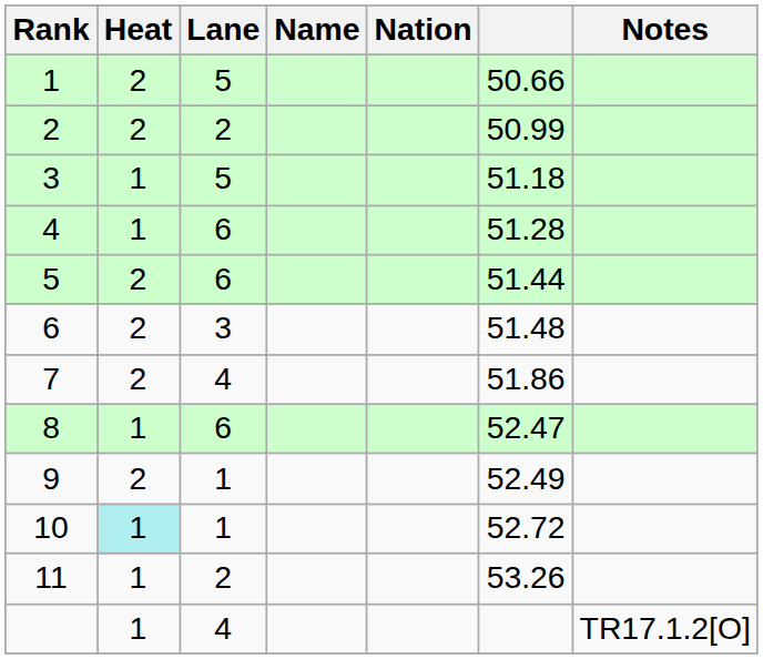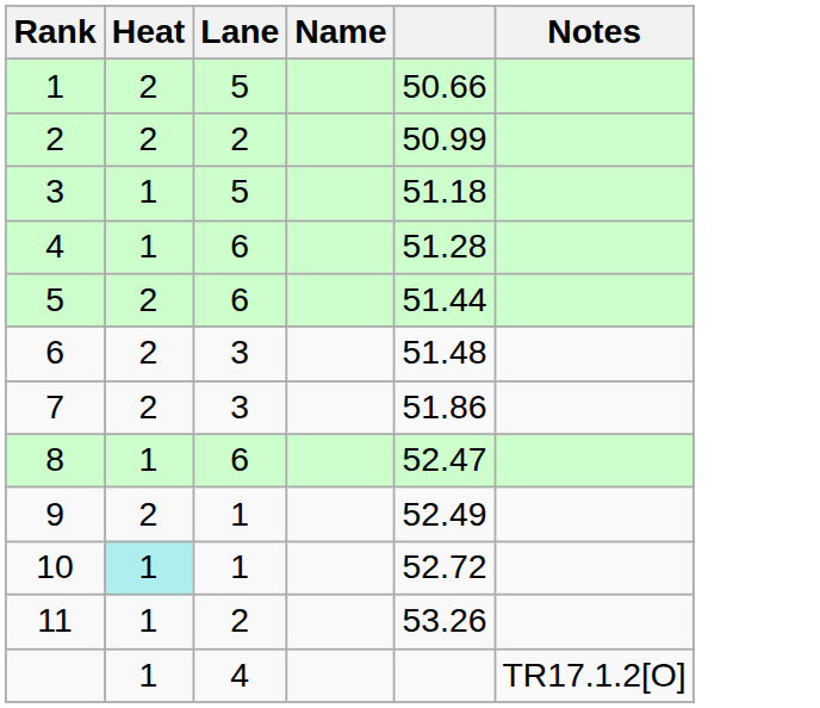- column: Nation
7 | Lane: 4 -> 3
